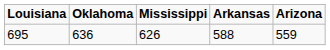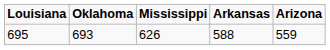695 | Oklahoma: 636 -> 693
